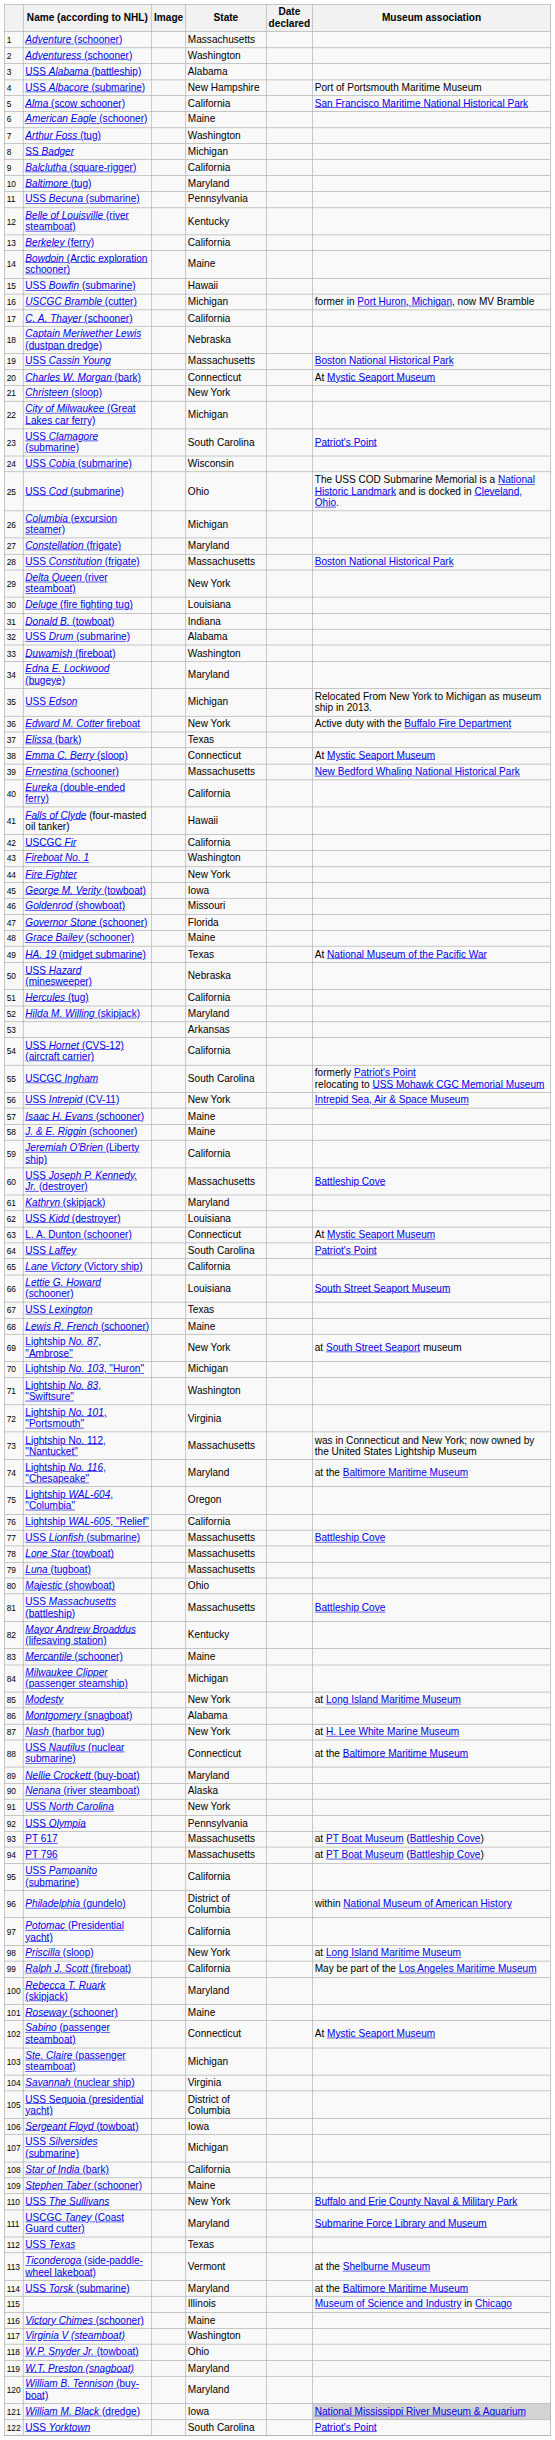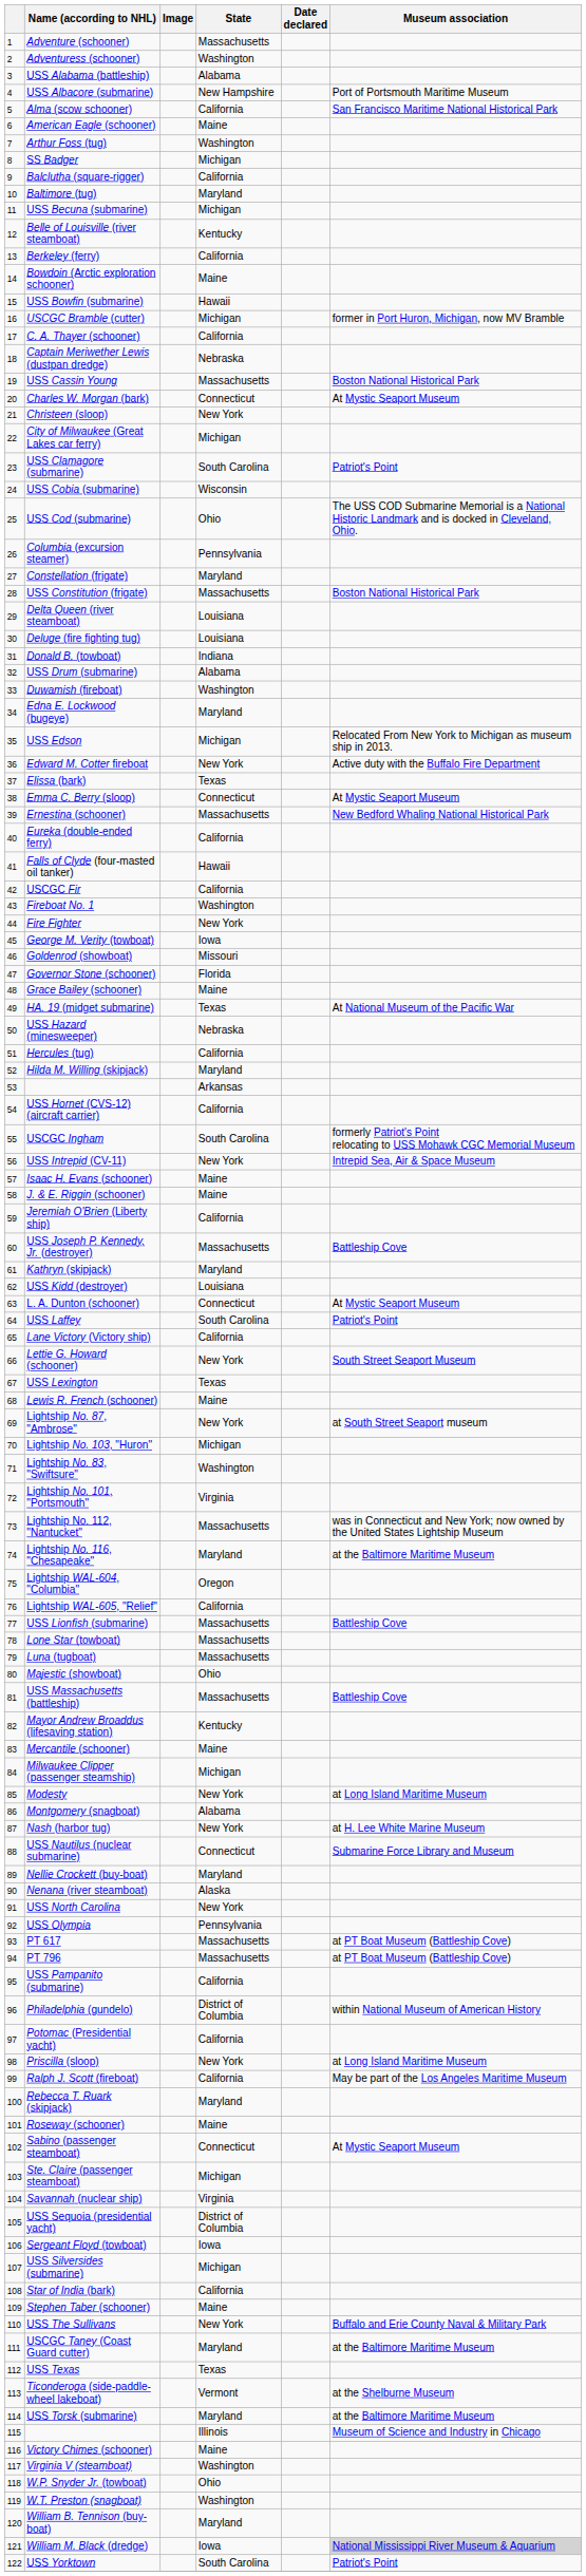USS Becuna (submarine) | State: Pennsylvania -> Michigan
Columbia (excursion steamer) | State: Michigan -> Pennsylvania
Delta Queen (river steamboat) | State: New York -> Louisiana
Lettie G. Howard (schooner) | State: Louisiana -> New York
USS Nautilus (nuclear submarine) | Museum association: at the Baltimore Maritime Museum -> Submarine Force Library and Museum
USCGC Taney (Coast Guard cutter) | Museum association: Submarine Force Library and Museum -> at the Baltimore Maritime Museum
W.T. Preston (snagboat) | State: Maryland -> Washington
